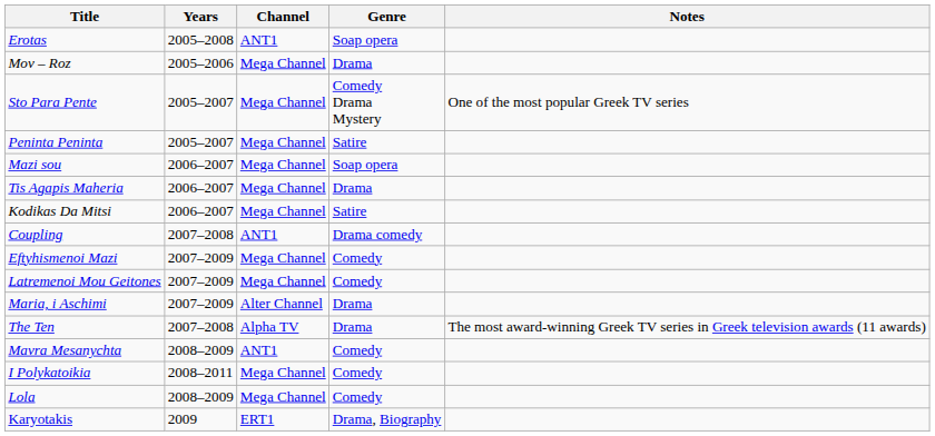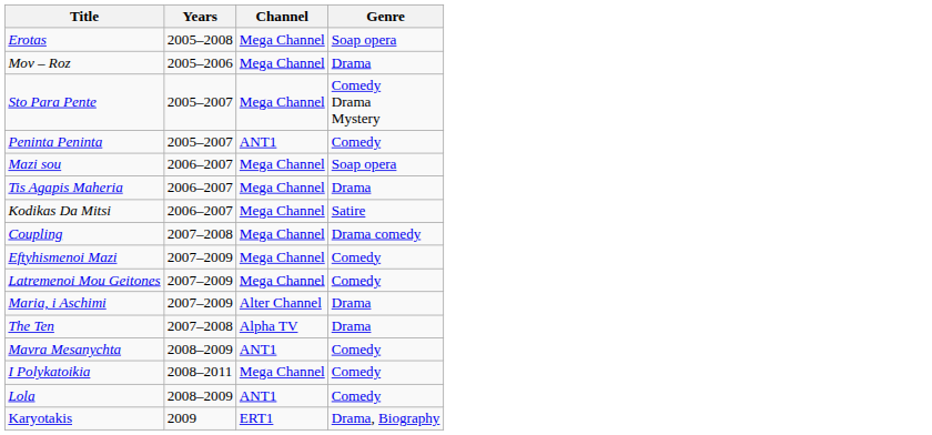- column: Notes | One of the most popular Greek TV series | The most award-winning Greek TV series in Greek television awards (11 awards)
Erotas | Channel: ANT1 -> Mega Channel
Peninta Peninta | Channel: Mega Channel -> ANT1
Peninta Peninta | Genre: Satire -> Comedy
Coupling | Channel: ANT1 -> Mega Channel
Lola | Channel: Mega Channel -> ANT1
